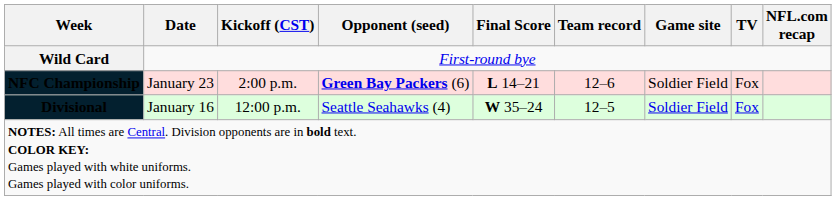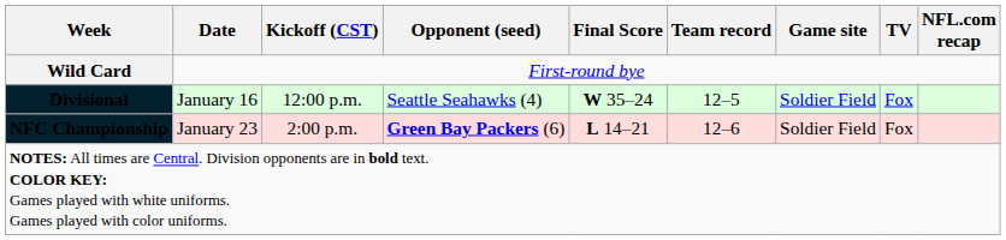rows swapped: Divisional <-> NFC Championship
